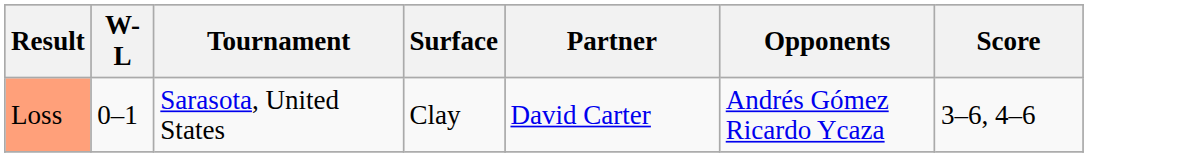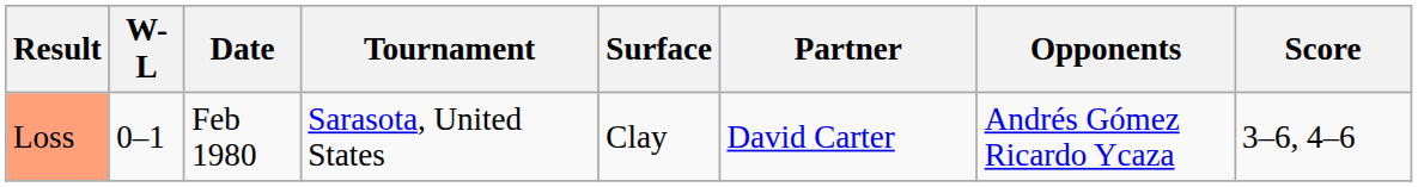+ column: Date | Feb 1980
